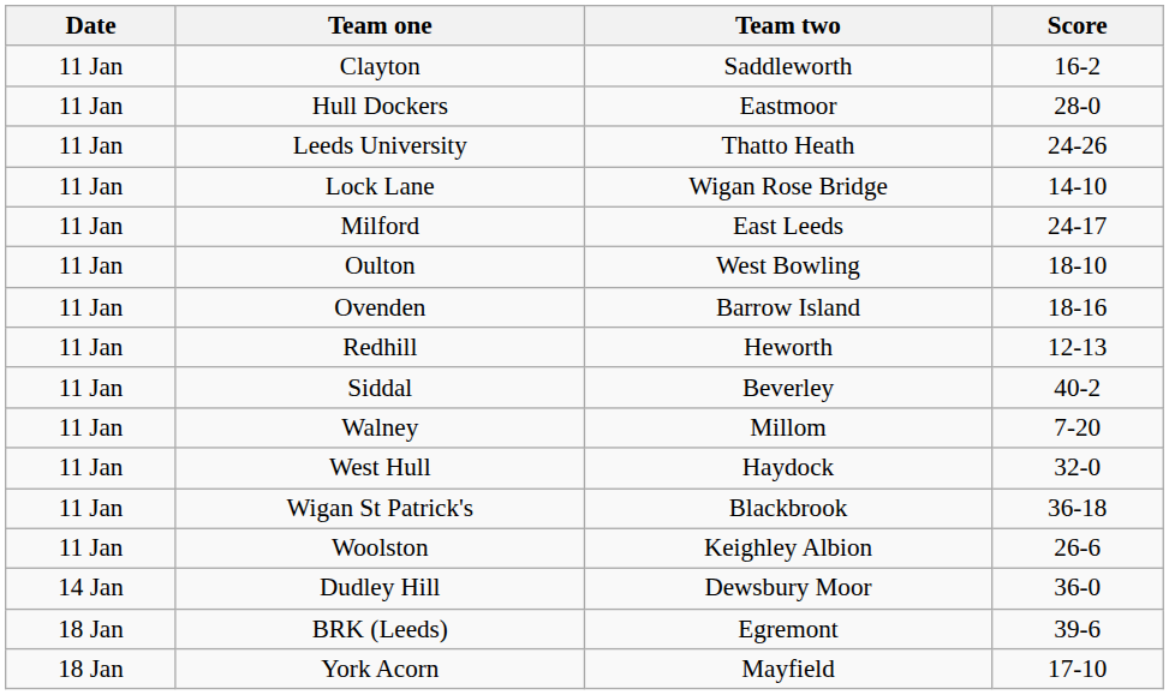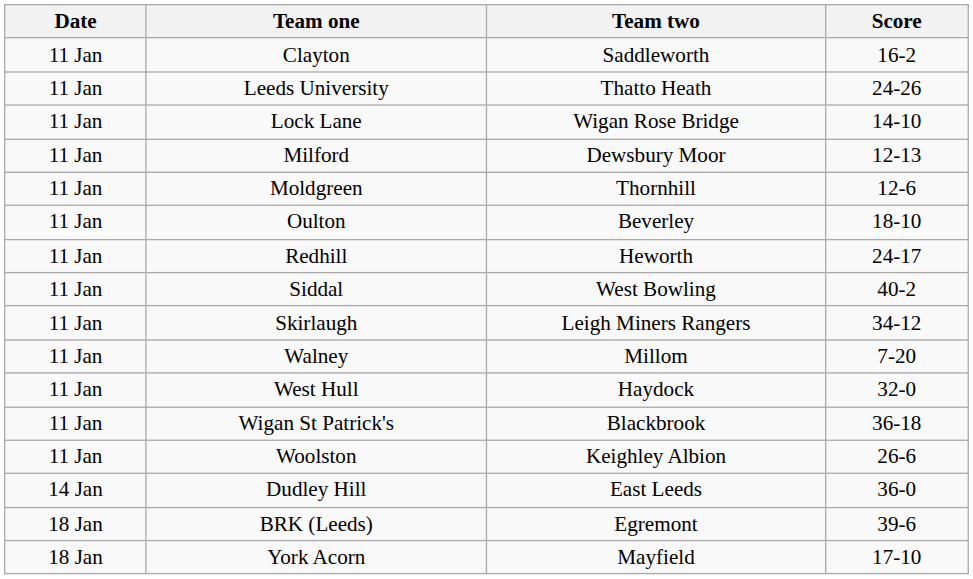- row: 11 Jan | Hull Dockers | Eastmoor | 28-0
Milford | Team two: East Leeds -> Dewsbury Moor
Milford | Score: 24-17 -> 12-13
+ row: 11 Jan | Moldgreen | Thornhill | 12-6
Oulton | Team two: West Bowling -> Beverley
- row: 11 Jan | Ovenden | Barrow Island | 18-16
Redhill | Score: 12-13 -> 24-17
Siddal | Team two: Beverley -> West Bowling
+ row: 11 Jan | Skirlaugh | Leigh Miners Rangers | 34-12
Dudley Hill | Team two: Dewsbury Moor -> East Leeds
